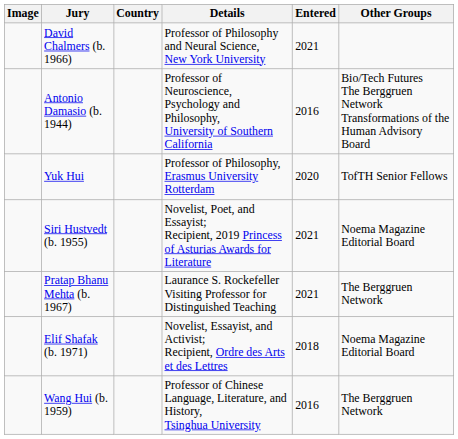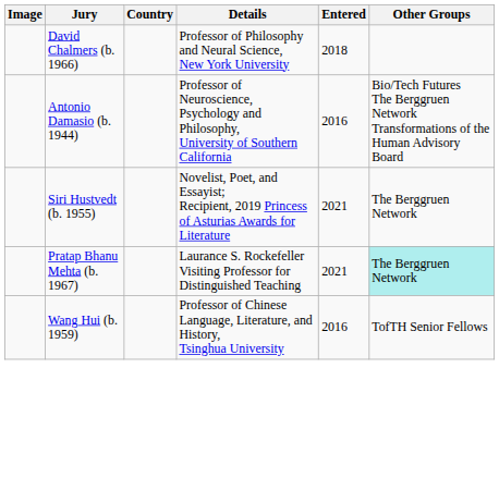David Chalmers (b. 1966) | Entered: 2021 -> 2018
- row: Yuk Hui | Professor of Philosophy, Erasmus University Rotterdam | 2020 | TofTH Senior Fellows
Siri Hustvedt (b. 1955) | Other Groups: Noema Magazine Editorial Board -> The Berggruen Network
Pratap Bhanu Mehta (b. 1967) | Other Groups: no background -> paleturquoise background
- row: Elif Shafak (b. 1971) | Novelist, Essayist, and Activist; Recipient, Ordre des Arts et des Lettres | 2018 | Noema Magazine Editorial Board
Wang Hui (b. 1959) | Other Groups: The Berggruen Network -> TofTH Senior Fellows
